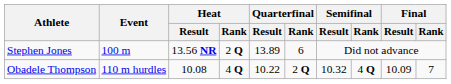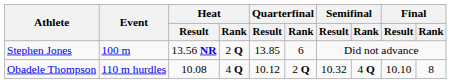Stephen Jones | Quarterfinal / Result: 13.89 -> 13.85
Obadele Thompson | Quarterfinal / Result: 10.22 -> 10.12
Obadele Thompson | Final / Result: 10.09 -> 10.10
Obadele Thompson | Final / Rank: 7 -> 8
